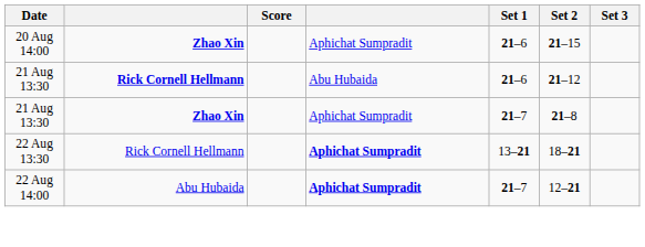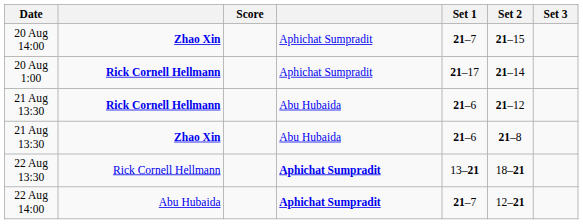20 Aug 14:00 | Set 1: 21–6 -> 21–7
+ row: 20 Aug 1:00 | Rick Cornell Hellmann | Aphichat Sumpradit | 21–17 | 21–14
21 Aug 13:30 / Zhao Xin | column 4: Aphichat Sumpradit -> Abu Hubaida
21 Aug 13:30 / Zhao Xin | Set 1: 21–7 -> 21–6
